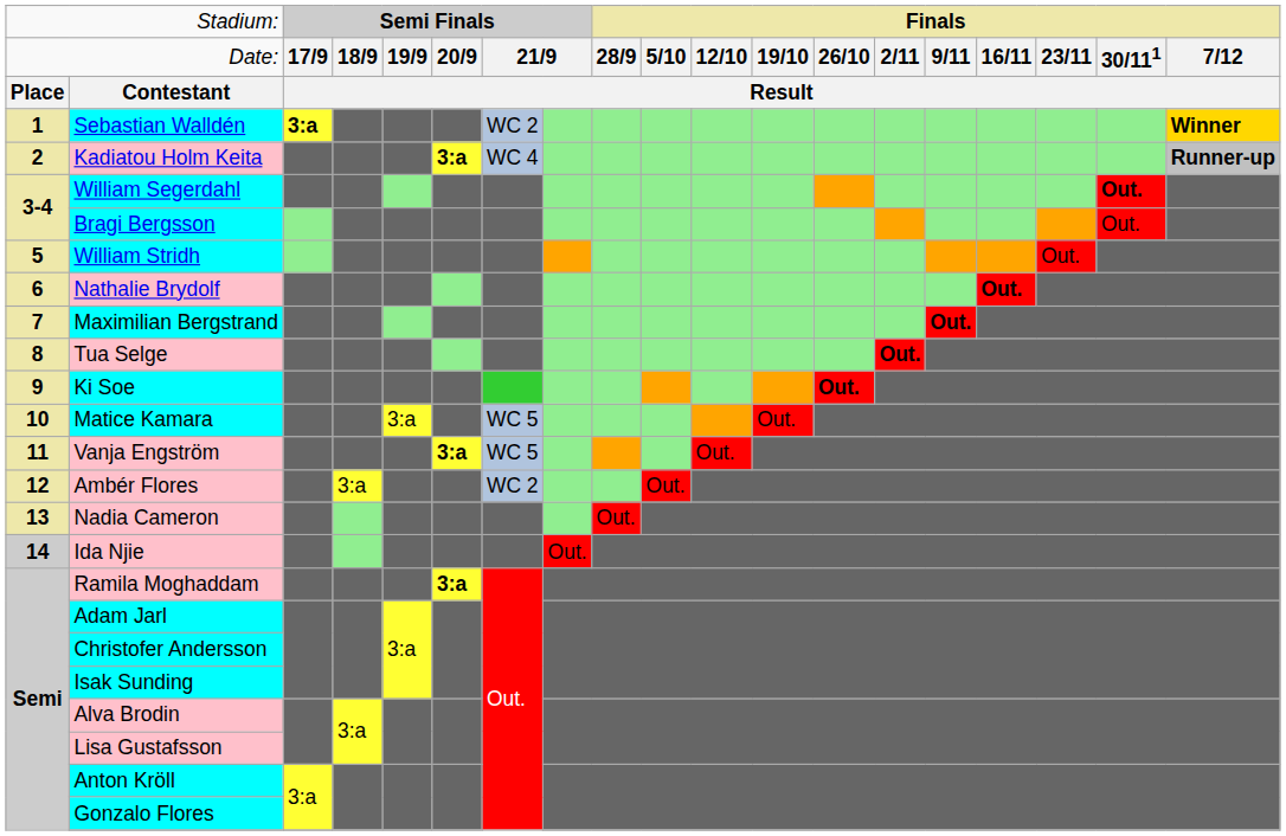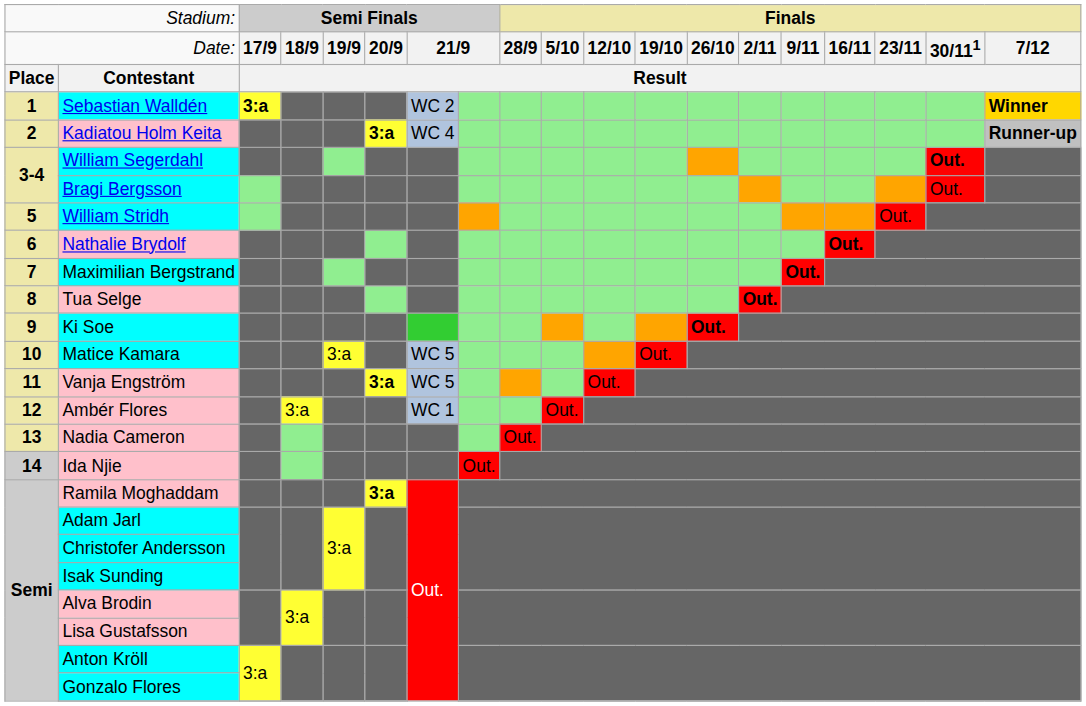Ambér Flores | column 7: WC 2 -> WC 1
